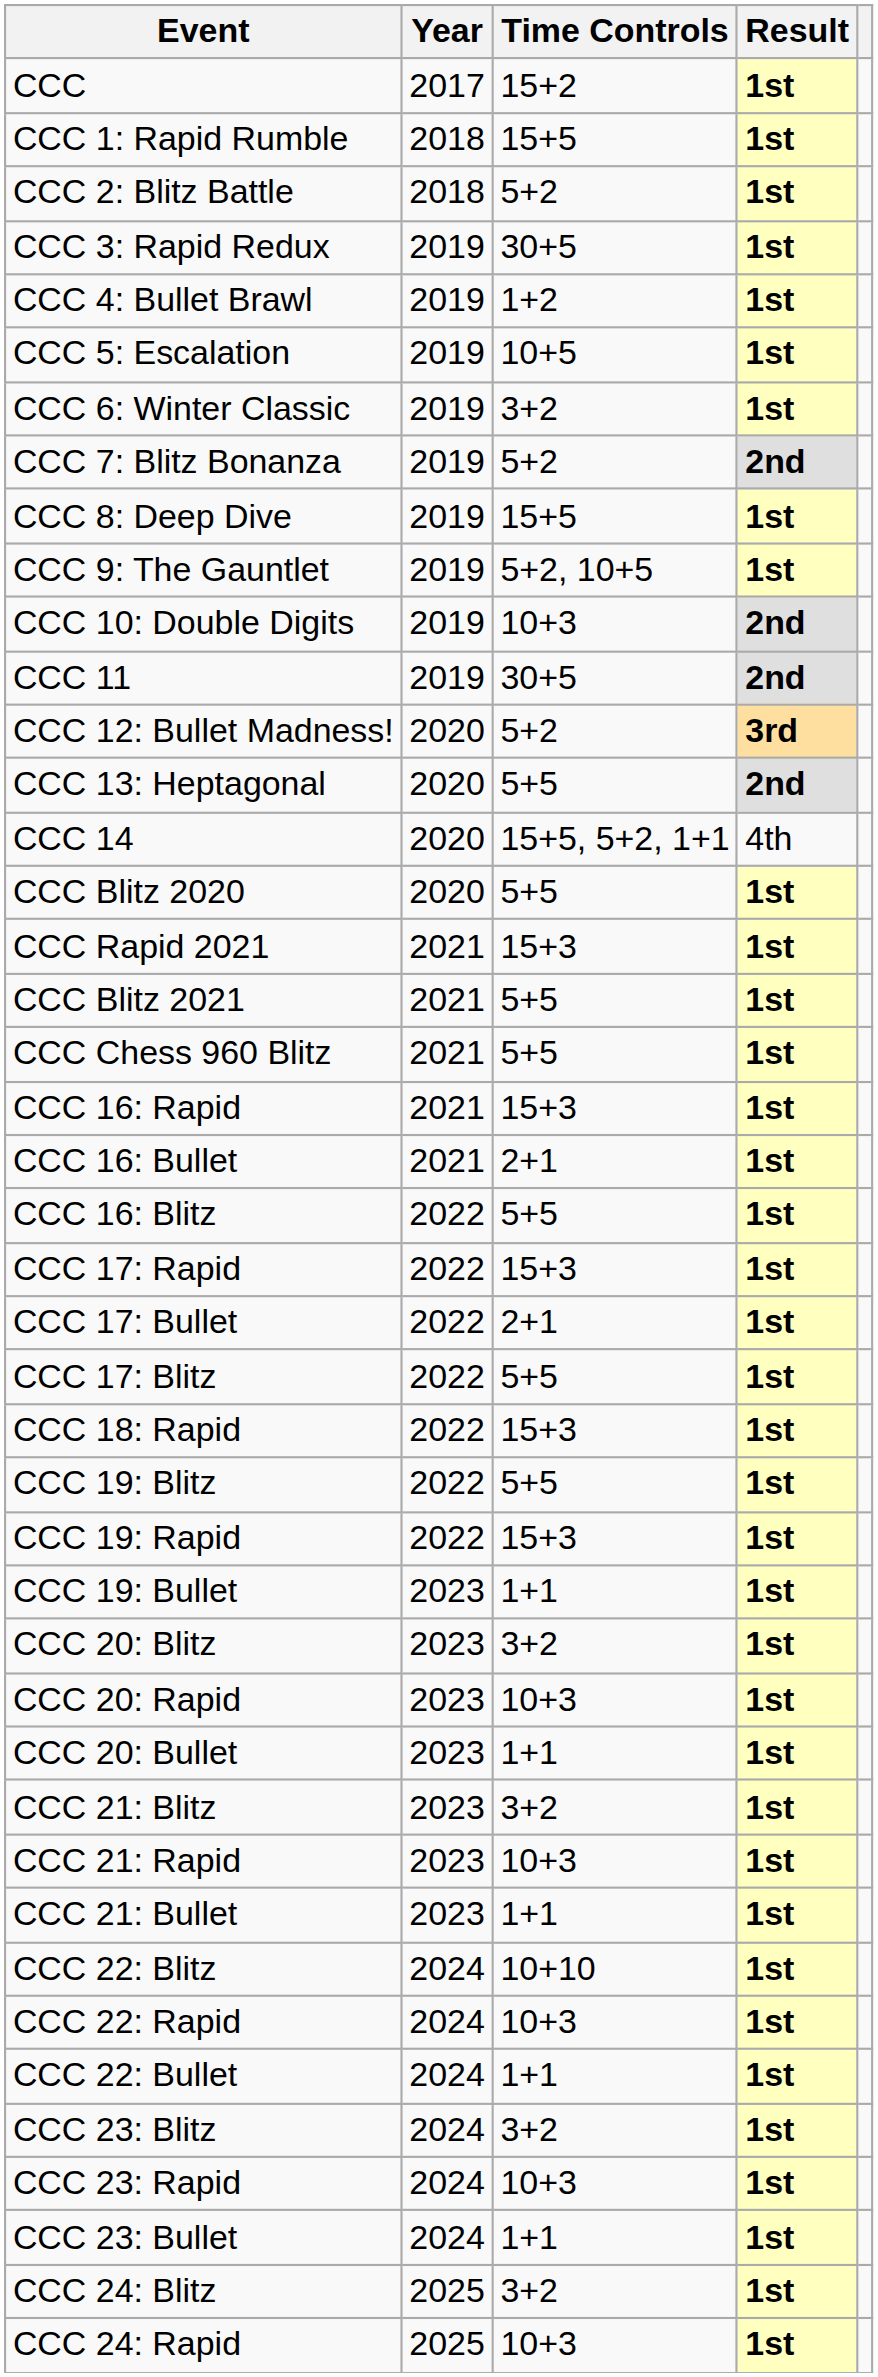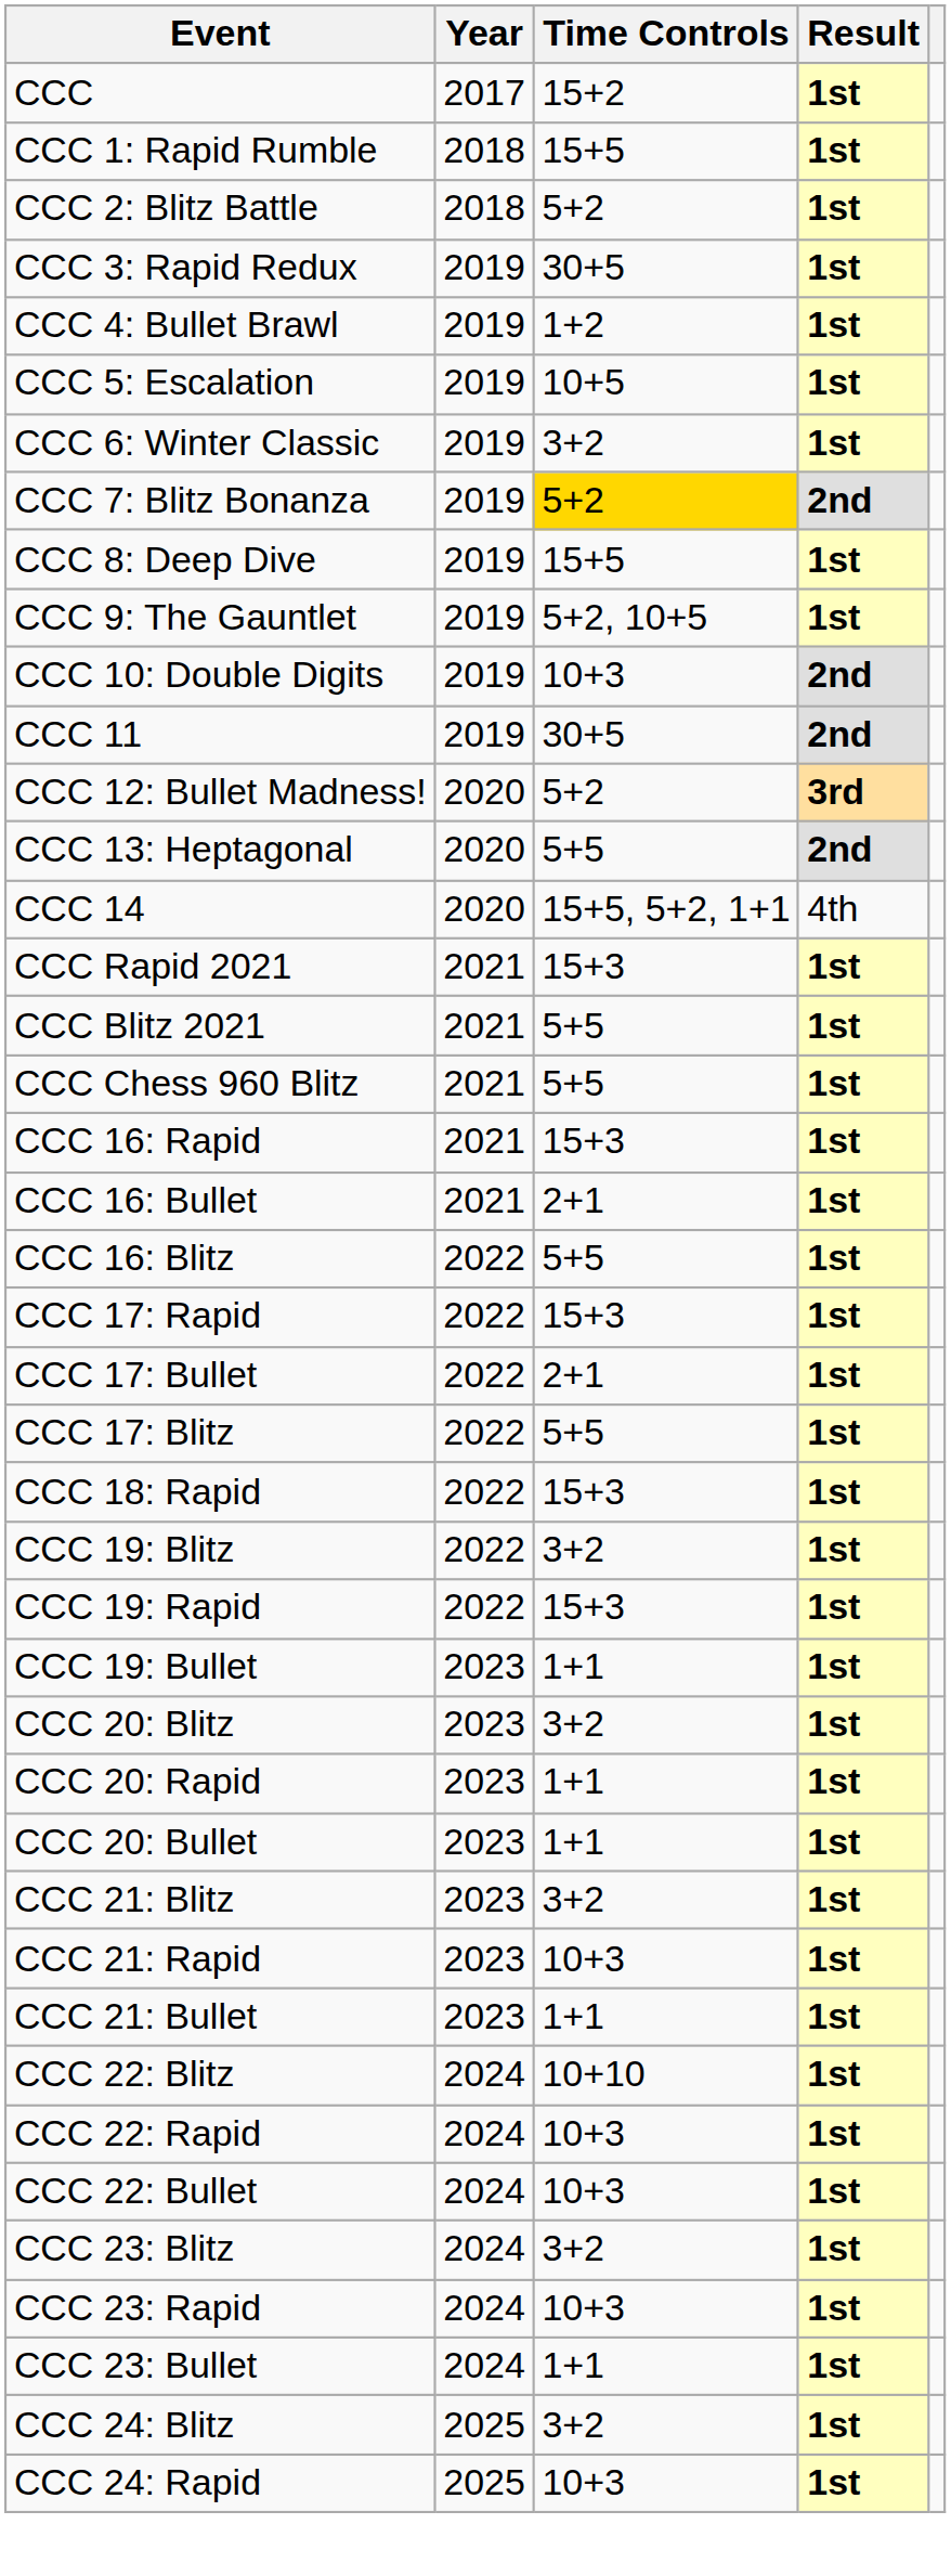CCC 7: Blitz Bonanza | Time Controls: no background -> gold background
- row: CCC Blitz 2020 | 2020 | 5+5 | 1st
CCC 19: Blitz | Time Controls: 5+5 -> 3+2
CCC 20: Rapid | Time Controls: 10+3 -> 1+1
CCC 22: Bullet | Time Controls: 1+1 -> 10+3
